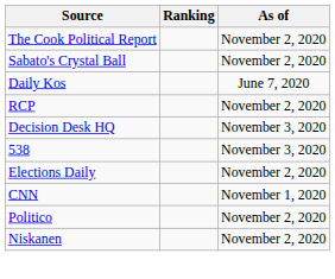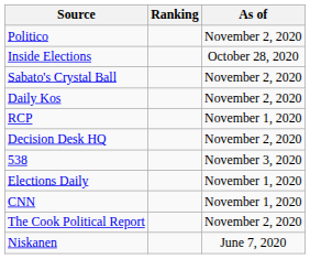rows swapped: The Cook Political Report <-> Politico
+ row: Inside Elections | October 28, 2020
Daily Kos | As of: June 7, 2020 -> November 2, 2020
RCP | As of: November 2, 2020 -> November 1, 2020
Decision Desk HQ | As of: November 3, 2020 -> November 2, 2020
Elections Daily | As of: November 2, 2020 -> November 1, 2020
Niskanen | As of: November 2, 2020 -> June 7, 2020
